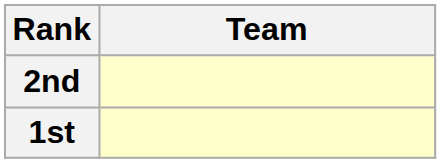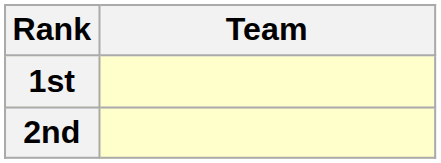rows swapped: 1st <-> 2nd
